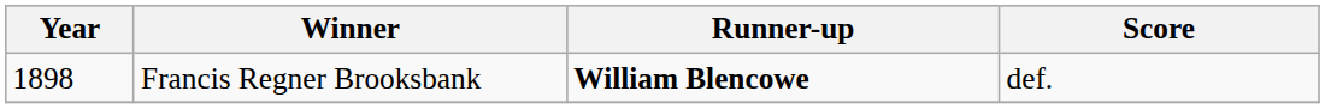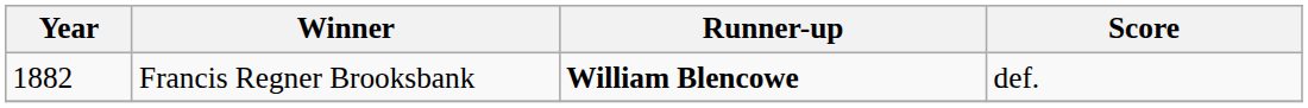Francis Regner Brooksbank | Year: 1898 -> 1882
